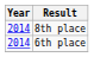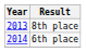8th place | Year: 2014 -> 2013
